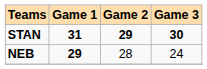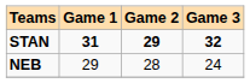STAN | Game 3: 30 -> 32
NEB | Game 1: bold -> normal
